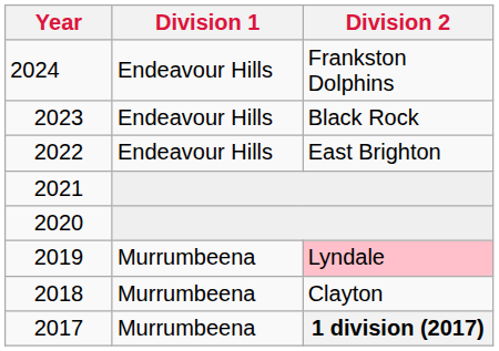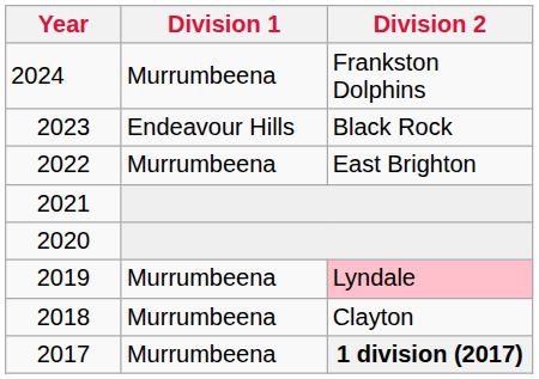2024 | Division 1: Endeavour Hills -> Murrumbeena
2022 | Division 1: Endeavour Hills -> Murrumbeena
